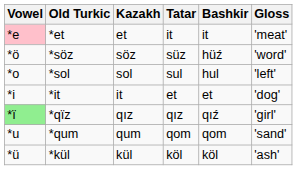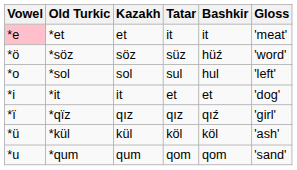*qïz | Vowel: lightgreen background -> no background
rows swapped: *qum <-> *kül
